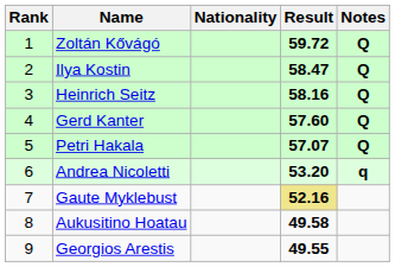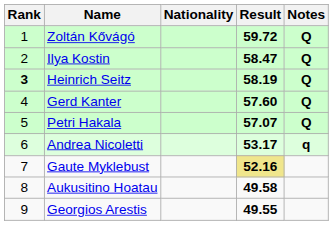Heinrich Seitz | Rank: normal -> bold
Heinrich Seitz | Result: 58.16 -> 58.19
Andrea Nicoletti | Result: 53.20 -> 53.17
